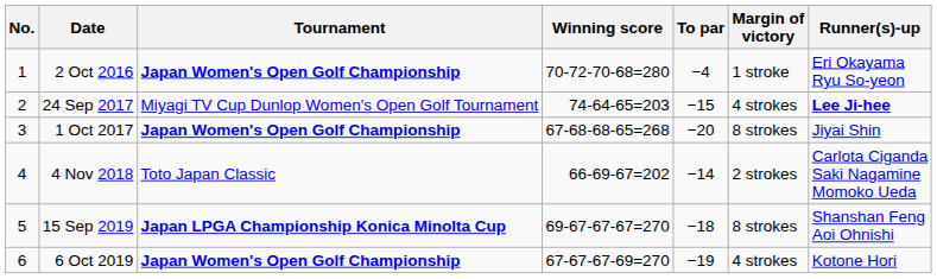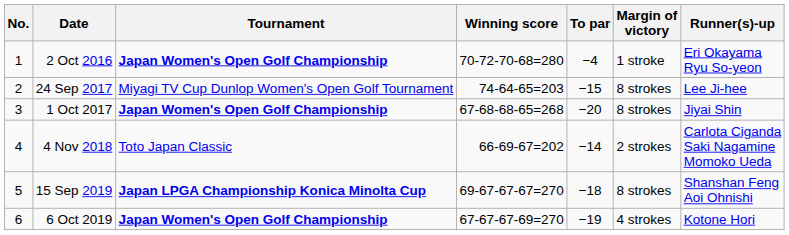24 Sep 2017 | Margin of victory: 4 strokes -> 8 strokes
24 Sep 2017 | Runner(s)-up: bold -> normal
